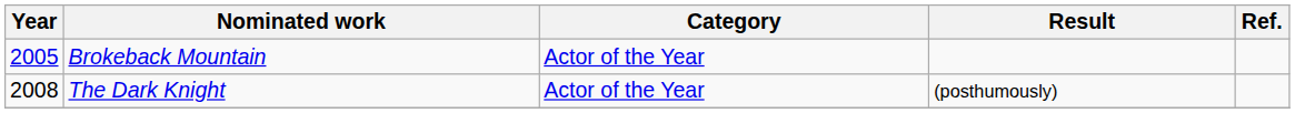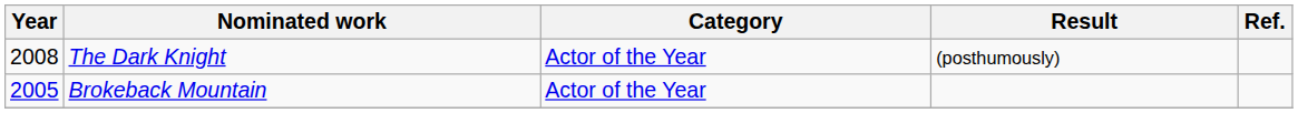rows swapped: Brokeback Mountain <-> The Dark Knight
